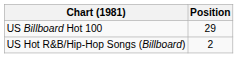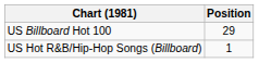US Hot R&B/Hip-Hop Songs (Billboard) | Position: 2 -> 1
